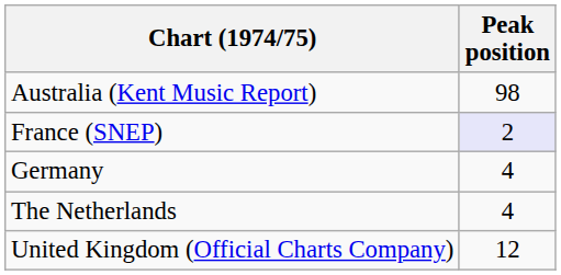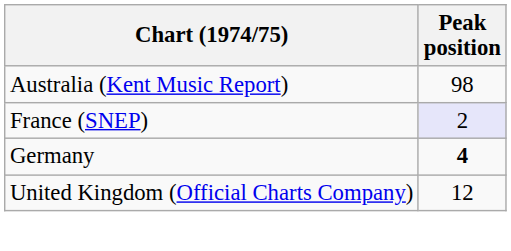Germany | Peak position: normal -> bold
- row: The Netherlands | 4
